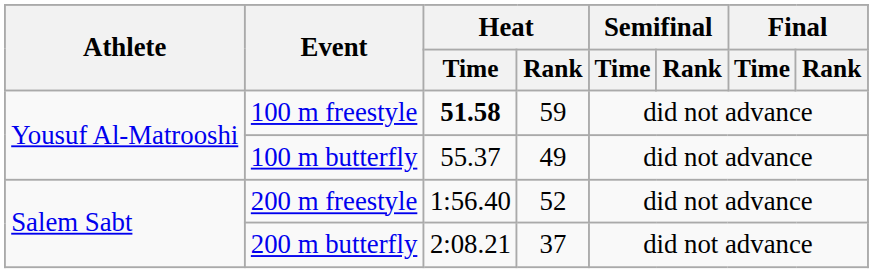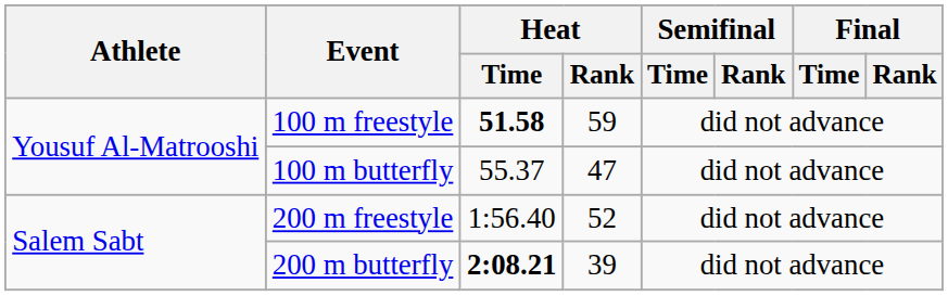100 m butterfly | Heat / Rank: 49 -> 47
200 m butterfly | Heat / Time: normal -> bold
200 m butterfly | Heat / Rank: 37 -> 39
